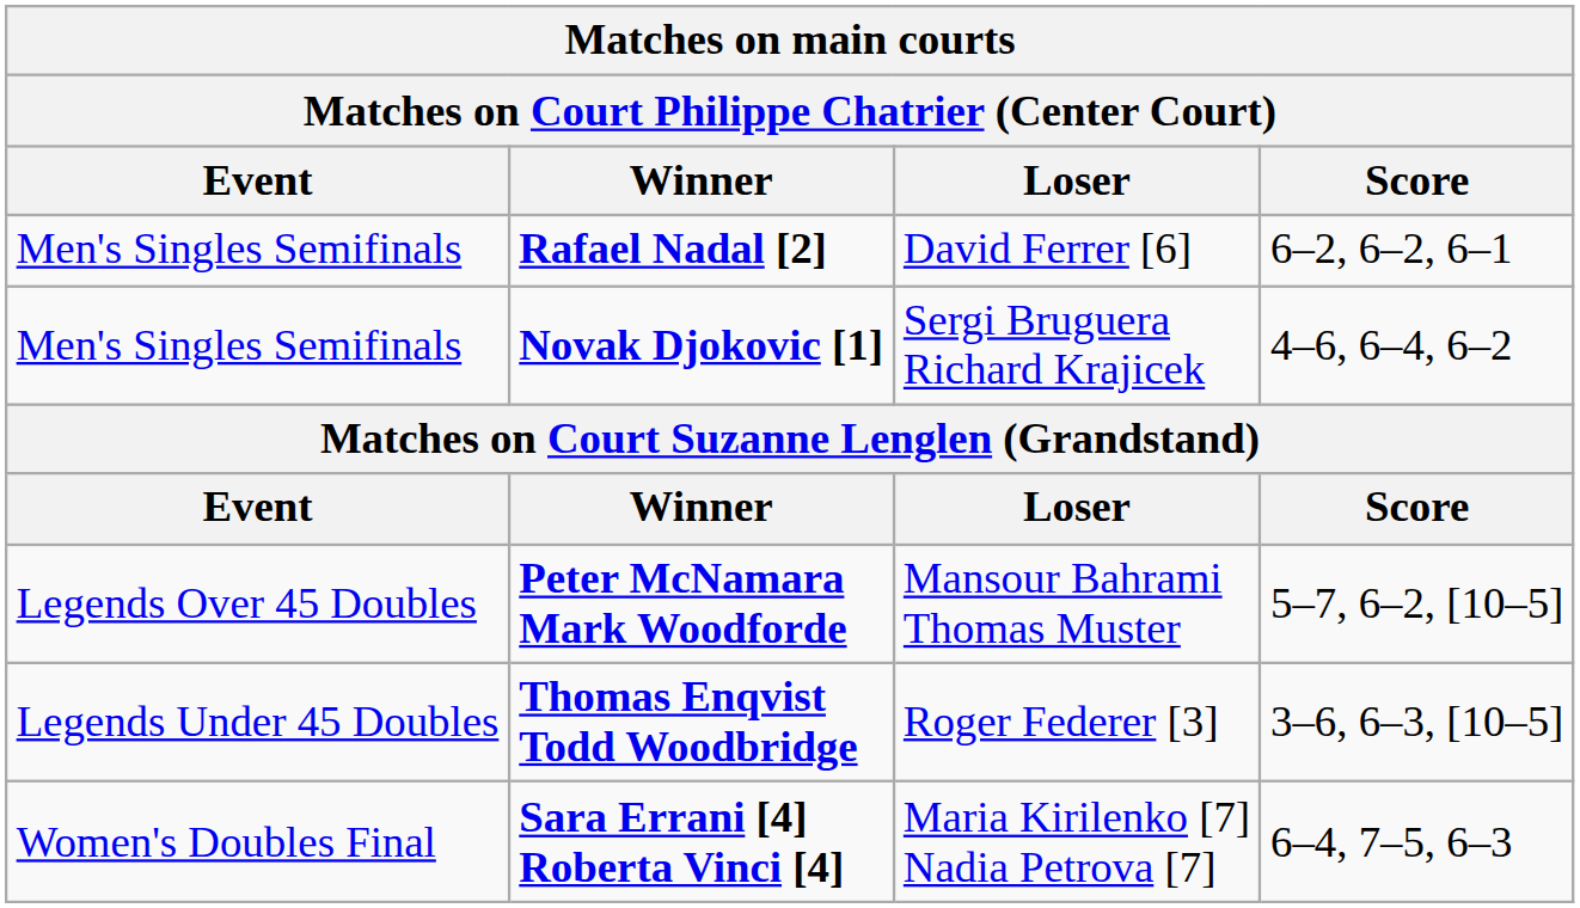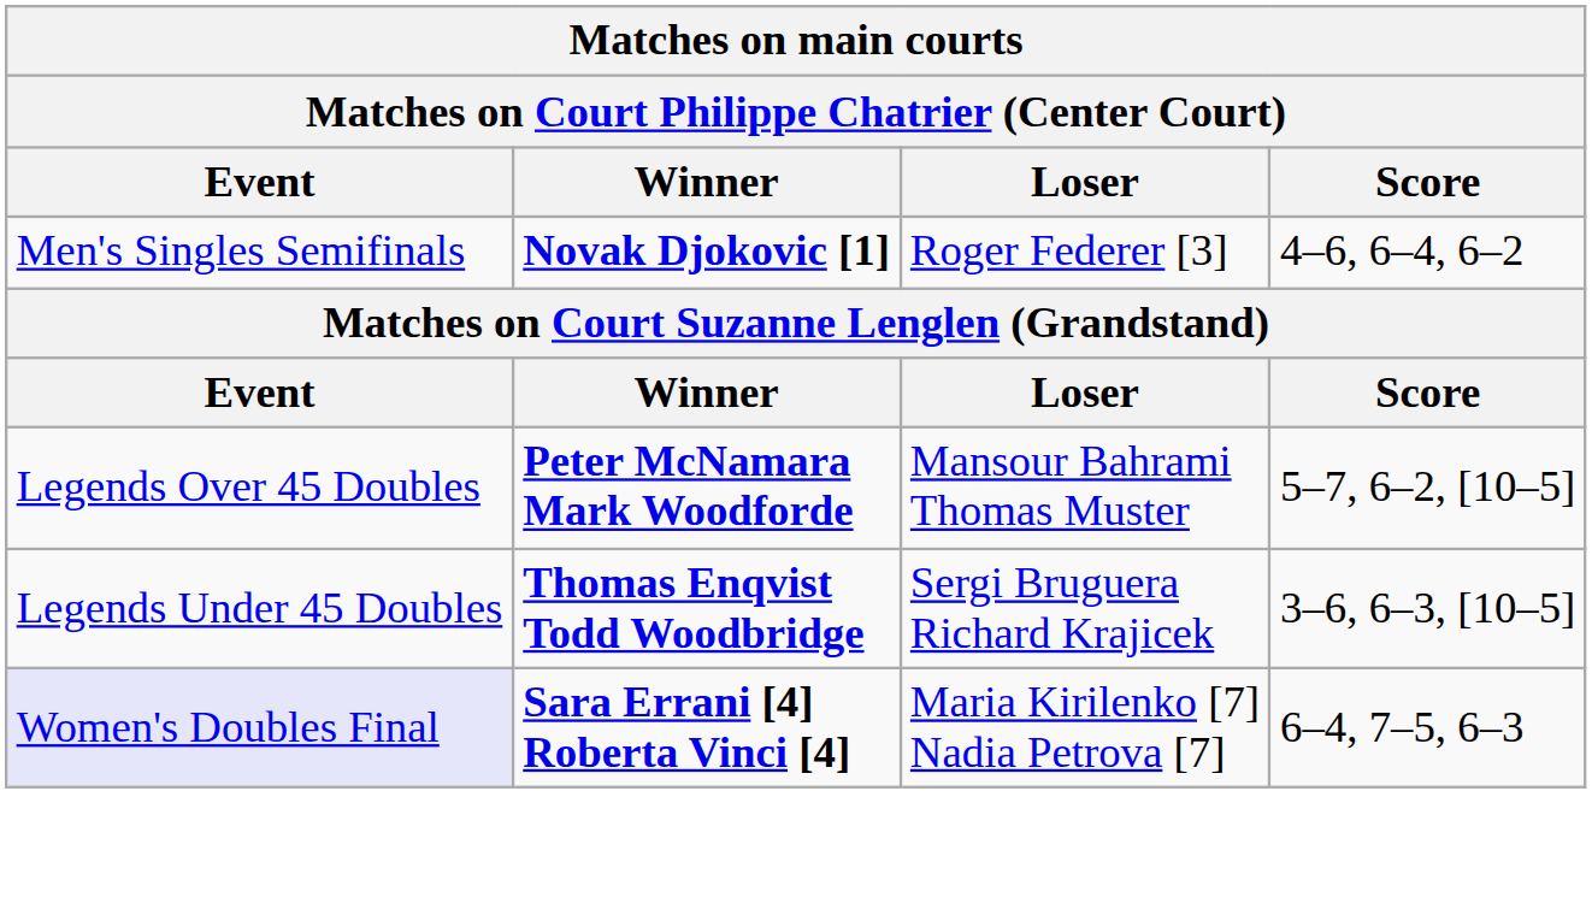- row: Men's Singles Semifinals | Rafael Nadal [2] | David Ferrer [6] | 6–2, 6–2, 6–1
Novak Djokovic [1] | Loser: Sergi Bruguera Richard Krajicek -> Roger Federer [3]
Thomas Enqvist Todd Woodbridge | Loser: Roger Federer [3] -> Sergi Bruguera Richard Krajicek
Sara Errani [4] Roberta Vinci [4] | Event: no background -> lavender background
